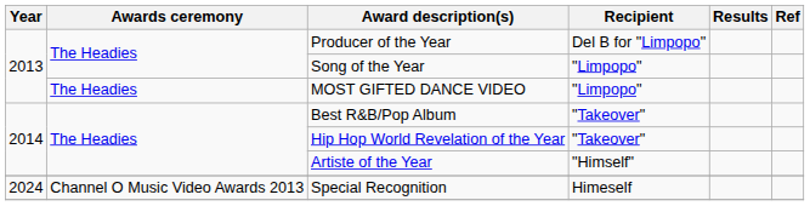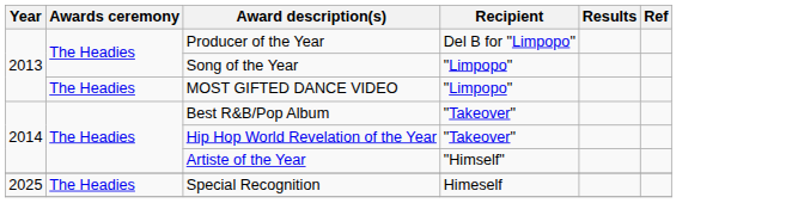Special Recognition | Year: 2024 -> 2025
Special Recognition | Awards ceremony: Channel O Music Video Awards 2013 -> The Headies
